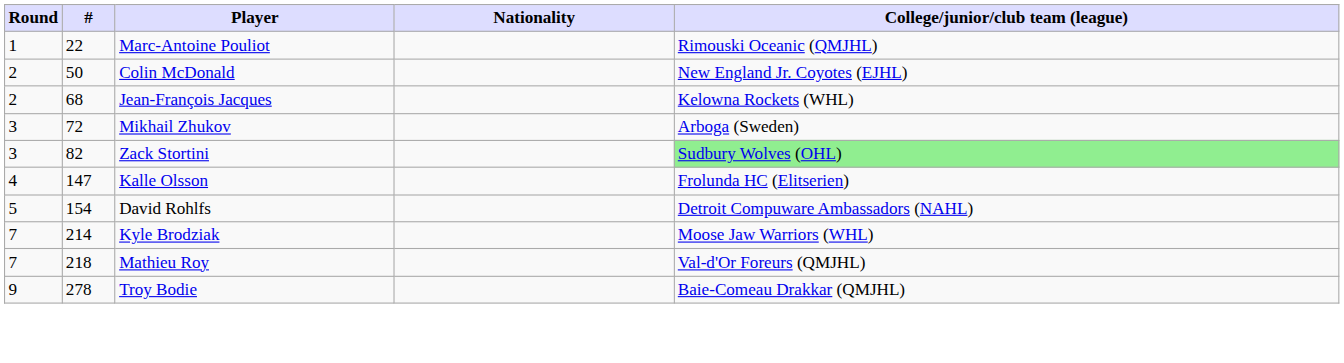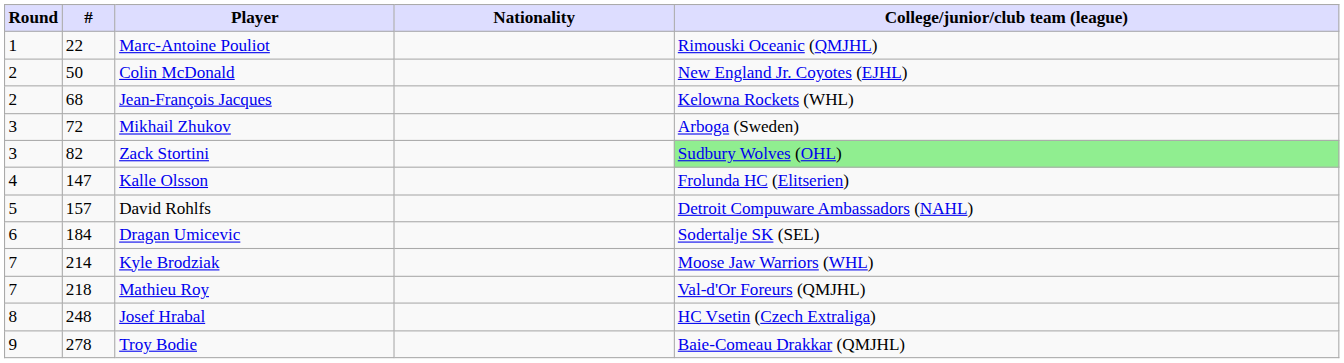David Rohlfs | #: 154 -> 157
+ row: 6 | 184 | Dragan Umicevic | Sodertalje SK (SEL)
+ row: 8 | 248 | Josef Hrabal | HC Vsetin (Czech Extraliga)
